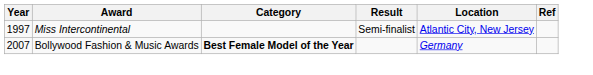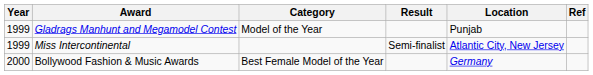+ row: 1999 | Gladrags Manhunt and Megamodel Contest | Model of the Year | Punjab
Miss Intercontinental | Year: 1997 -> 1999
Bollywood Fashion & Music Awards | Year: 2007 -> 2000
Bollywood Fashion & Music Awards | Category: bold -> normal
